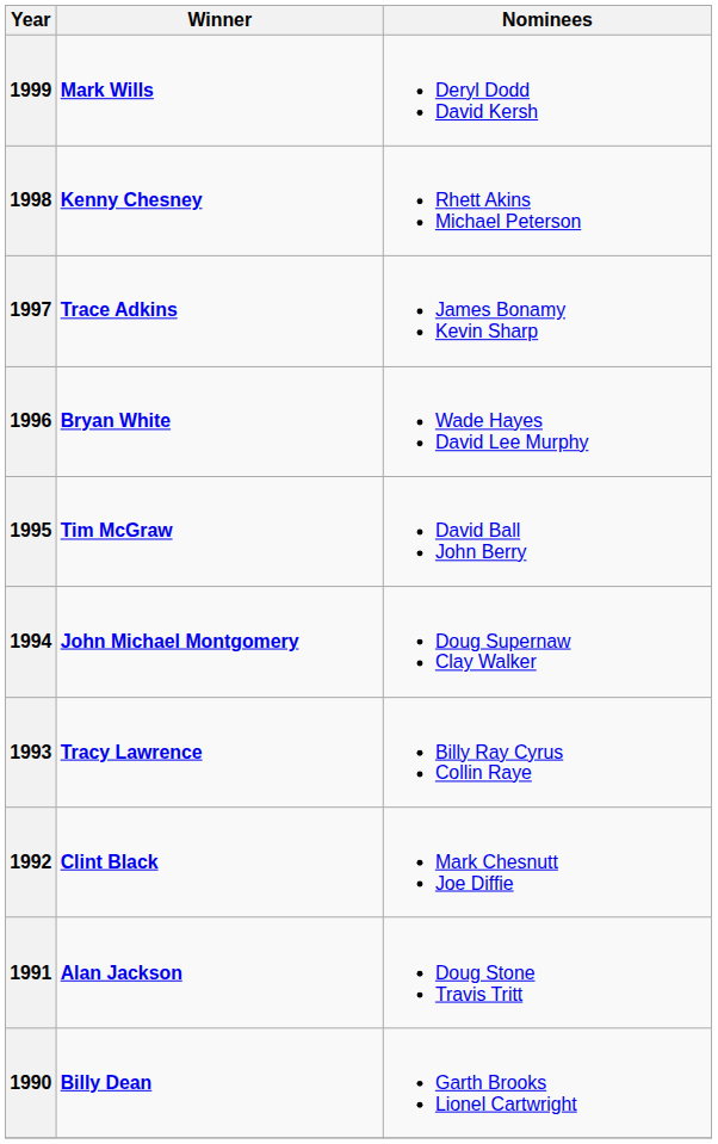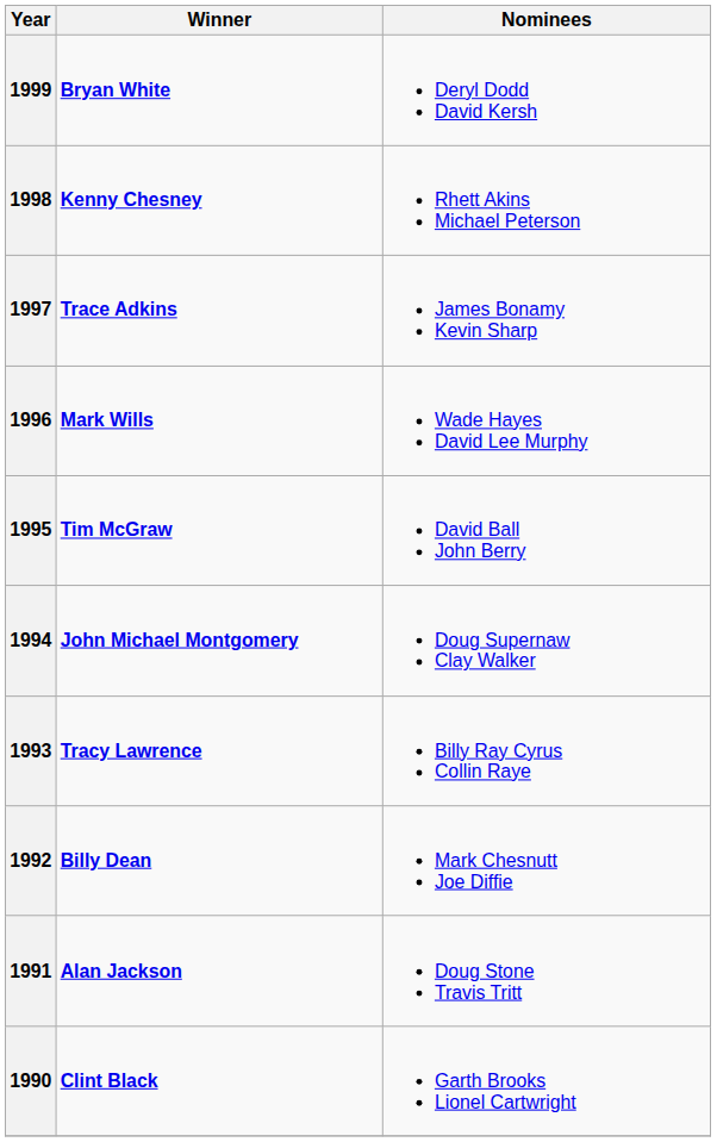1999 | Winner: Mark Wills -> Bryan White
1996 | Winner: Bryan White -> Mark Wills
1992 | Winner: Clint Black -> Billy Dean
1990 | Winner: Billy Dean -> Clint Black
